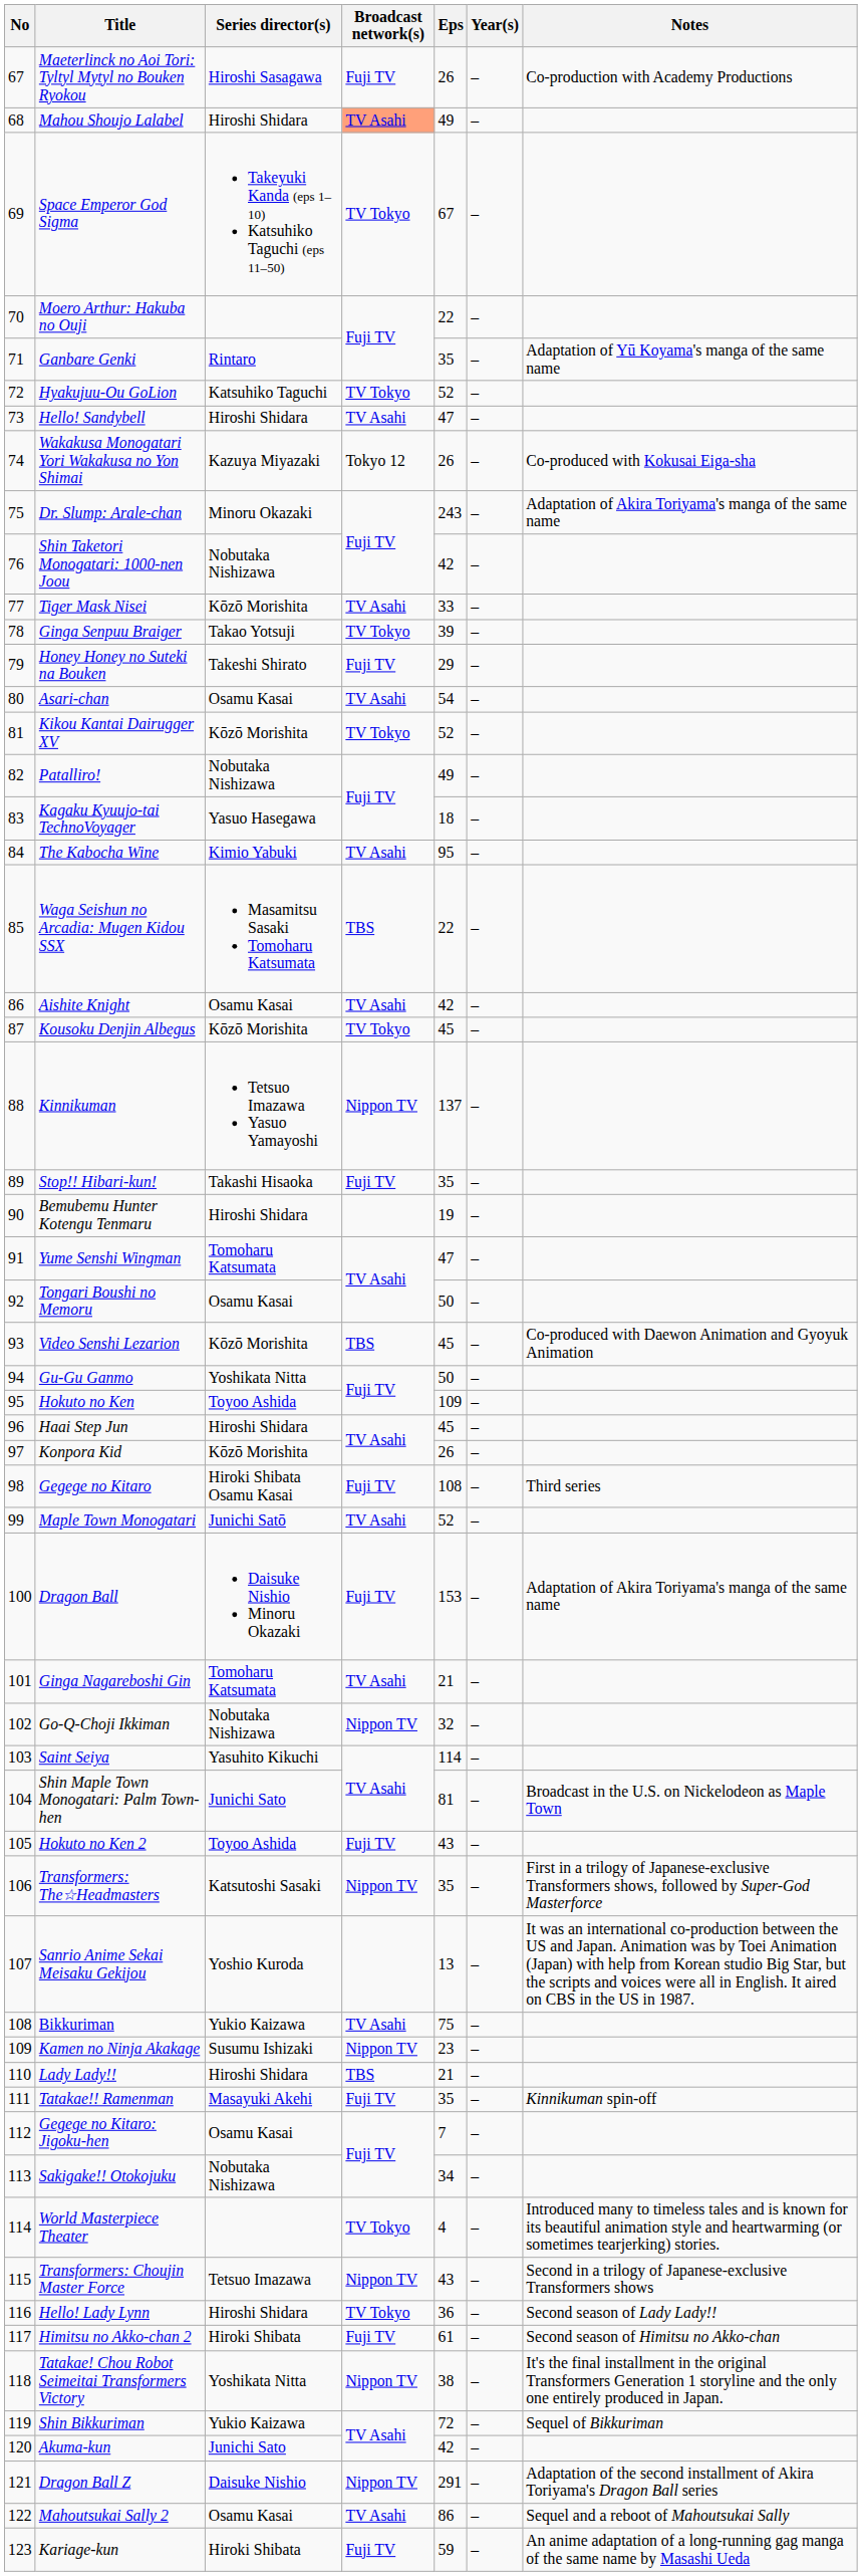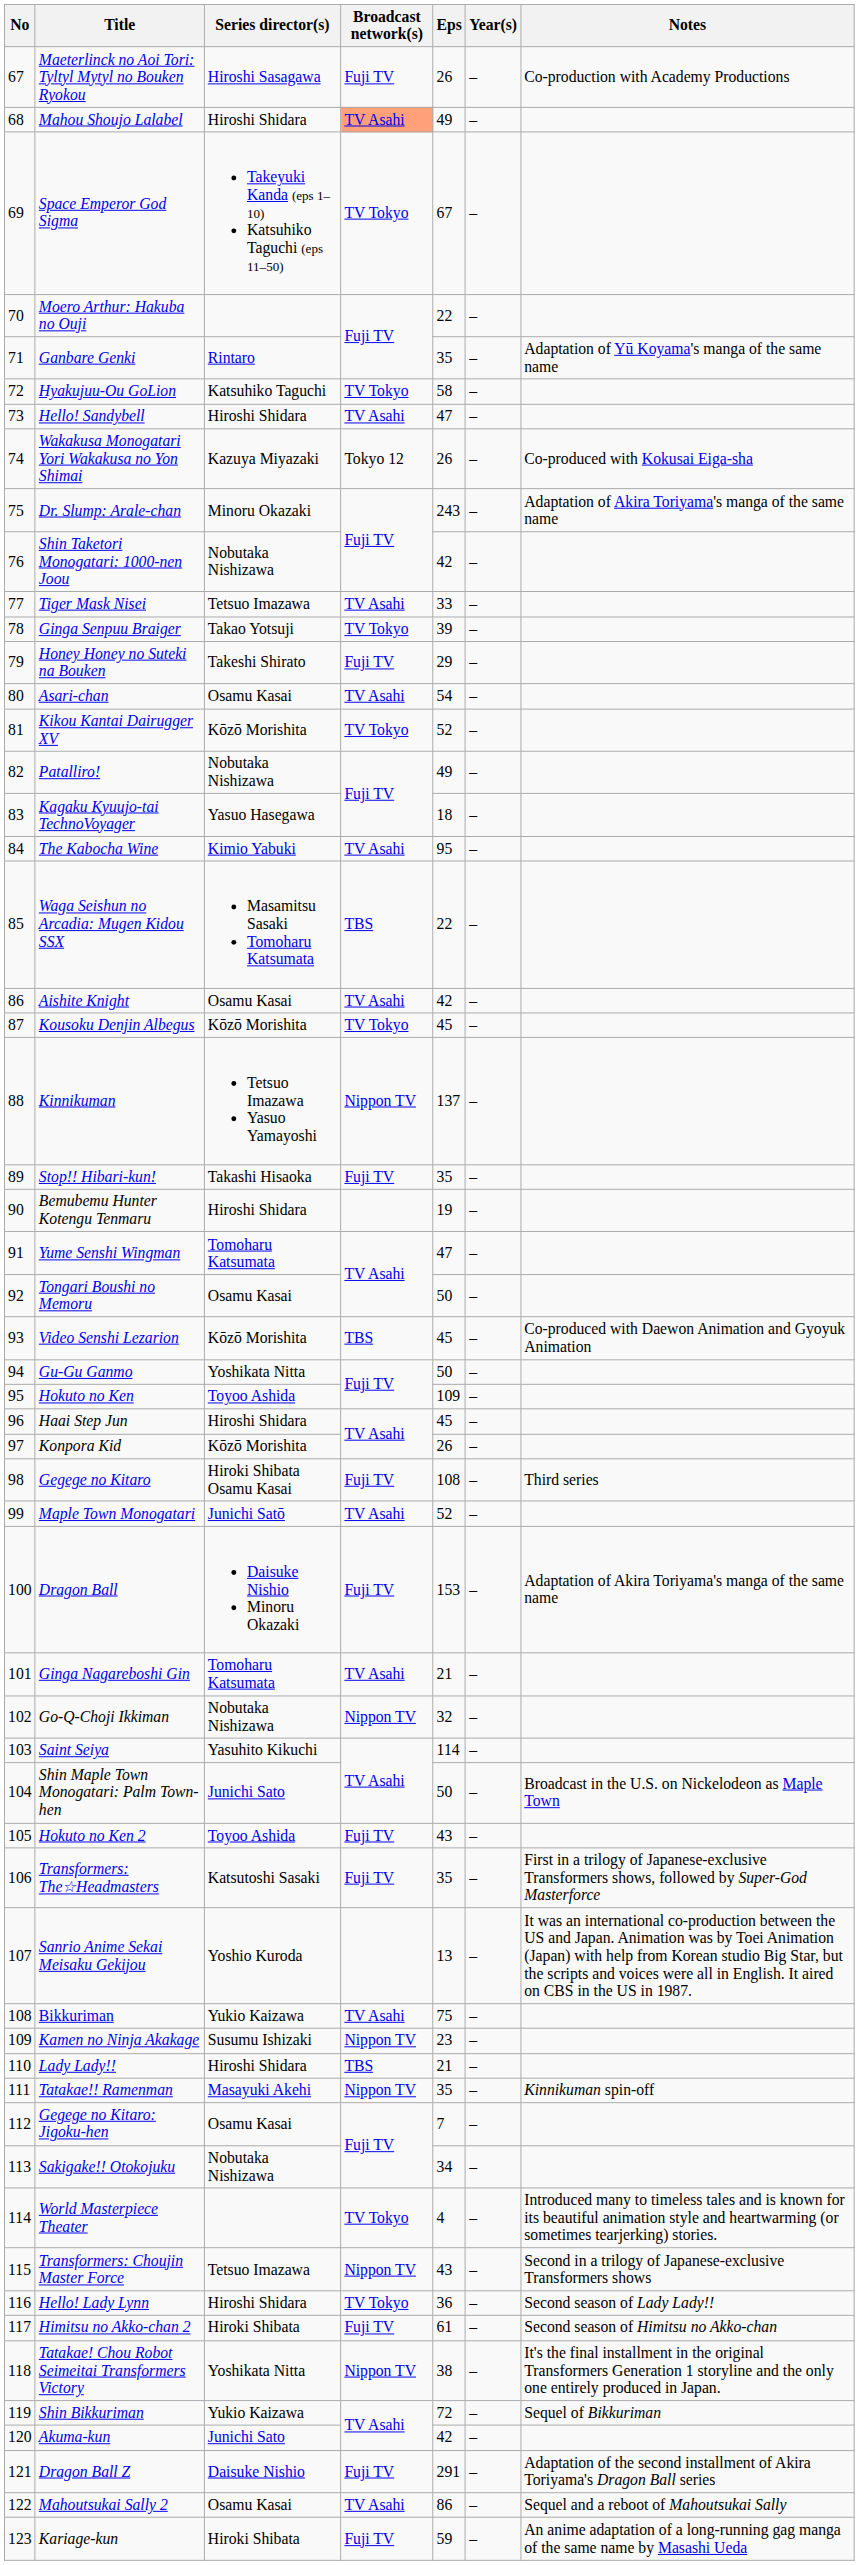Hyakujuu-Ou GoLion | Eps: 52 -> 58
Tiger Mask Nisei | Series director(s): Kōzō Morishita -> Tetsuo Imazawa
Shin Maple Town Monogatari: Palm Town-hen | Eps: 81 -> 50
Transformers: The☆Headmasters | Broadcast network(s): Nippon TV -> Fuji TV
Tatakae!! Ramenman | Broadcast network(s): Fuji TV -> Nippon TV
Dragon Ball Z | Broadcast network(s): Nippon TV -> Fuji TV
